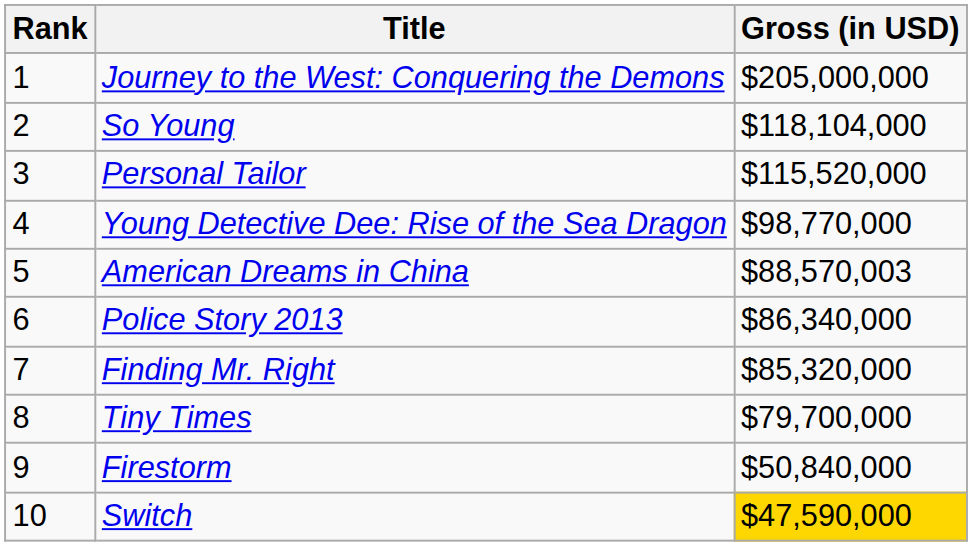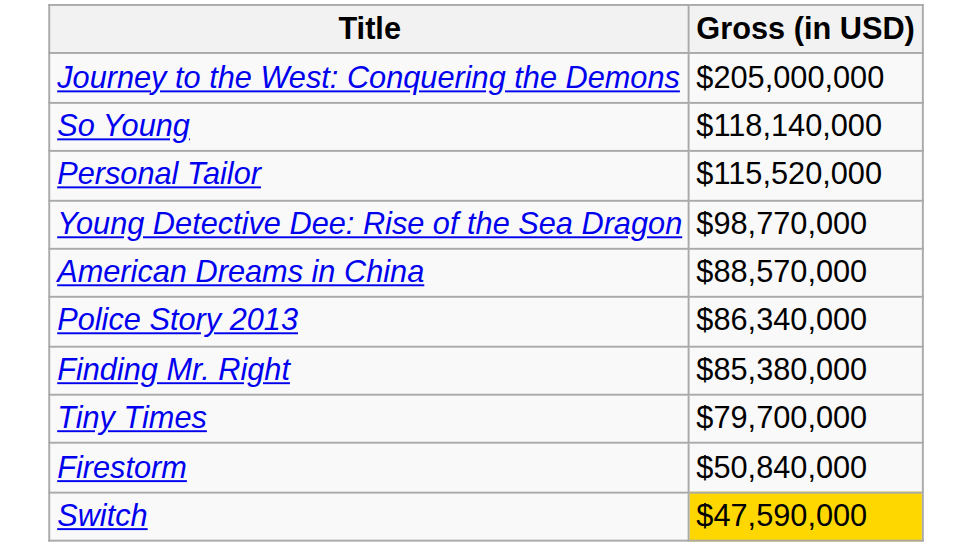- column: Rank | 1 | 2 | 3 | 4 | 5 | 6 | 7 | 8 | 9 | 10
So Young | Gross (in USD): $118,104,000 -> $118,140,000
American Dreams in China | Gross (in USD): $88,570,003 -> $88,570,000
Finding Mr. Right | Gross (in USD): $85,320,000 -> $85,380,000
